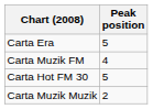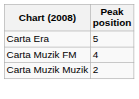- row: Carta Hot FM 30 | 5
